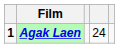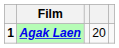Agak Laen | column 4: 24 -> 20
